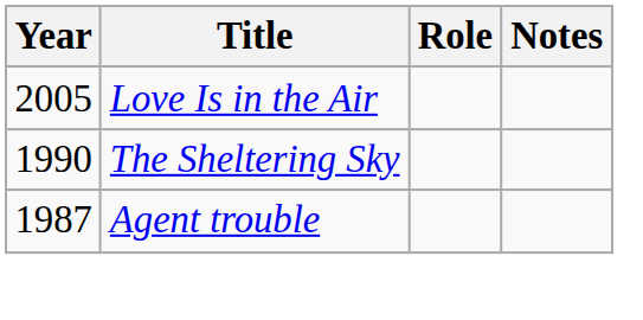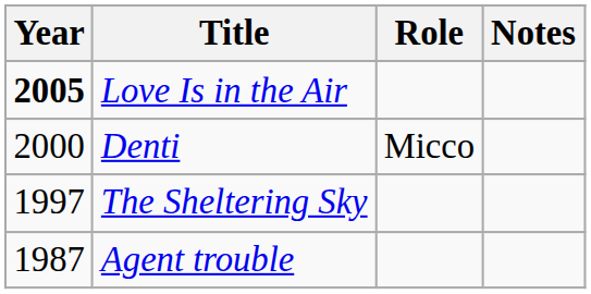Love Is in the Air | Year: normal -> bold
+ row: 2000 | Denti | Micco
The Sheltering Sky | Year: 1990 -> 1997
